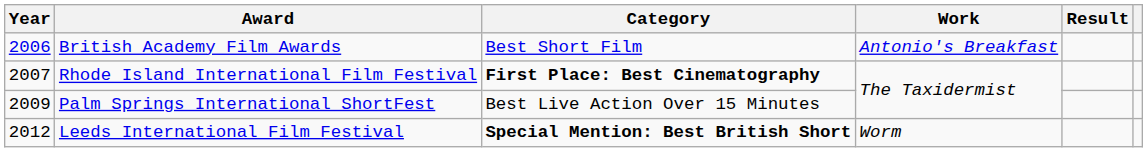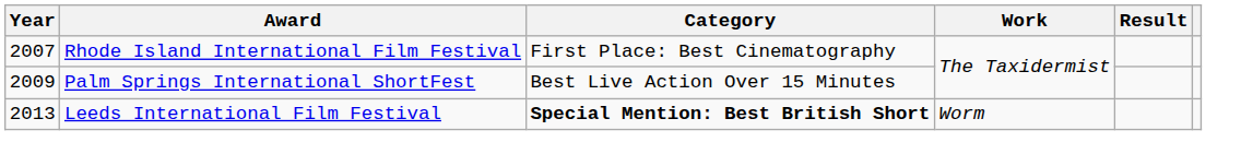- row: 2006 | British Academy Film Awards | Best Short Film | Antonio's Breakfast
Rhode Island International Film Festival | Category: bold -> normal
Leeds International Film Festival | Year: 2012 -> 2013
